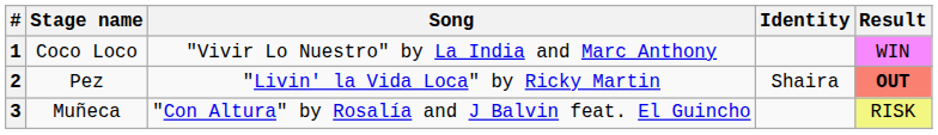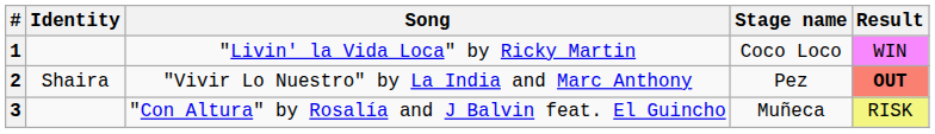columns swapped: Stage name <-> Identity
1 | Song: "Vivir Lo Nuestro" by La India and Marc Anthony -> "Livin' la Vida Loca" by Ricky Martin
2 | Song: "Livin' la Vida Loca" by Ricky Martin -> "Vivir Lo Nuestro" by La India and Marc Anthony
